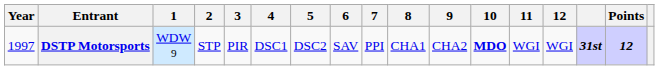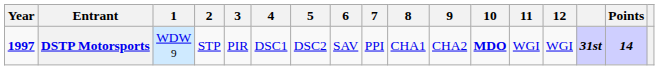DSTP Motorsports | Year: normal -> bold
DSTP Motorsports | Points: 12 -> 14
